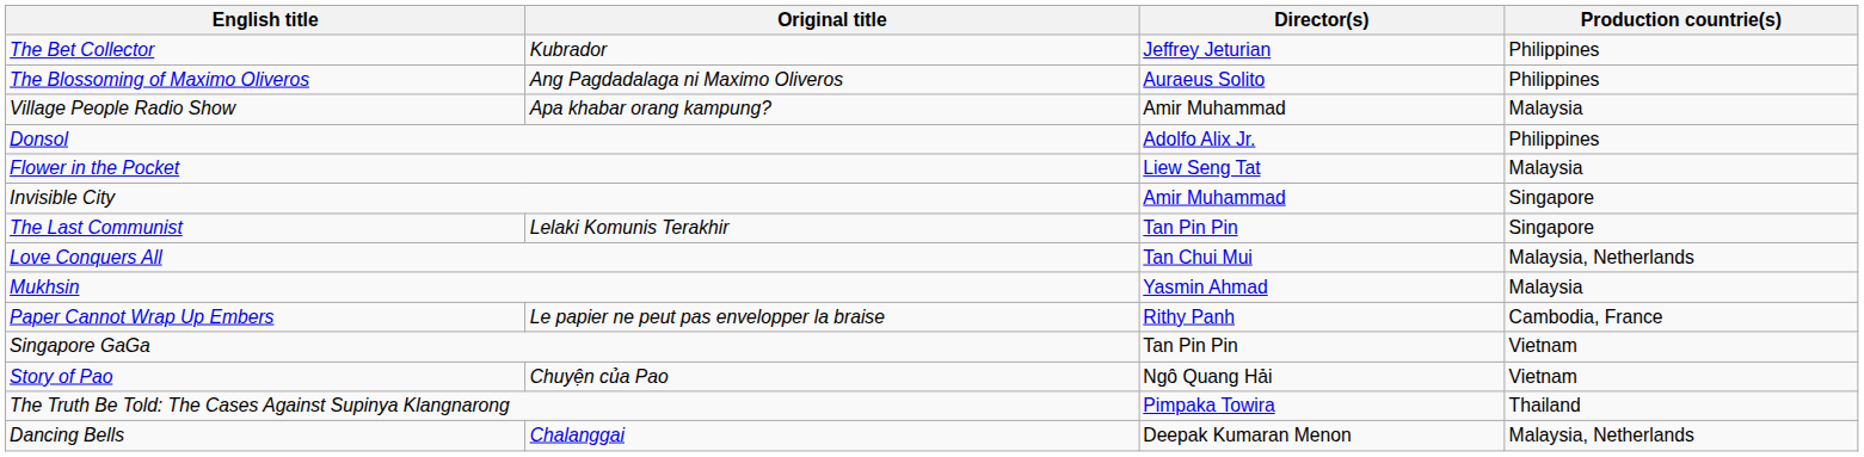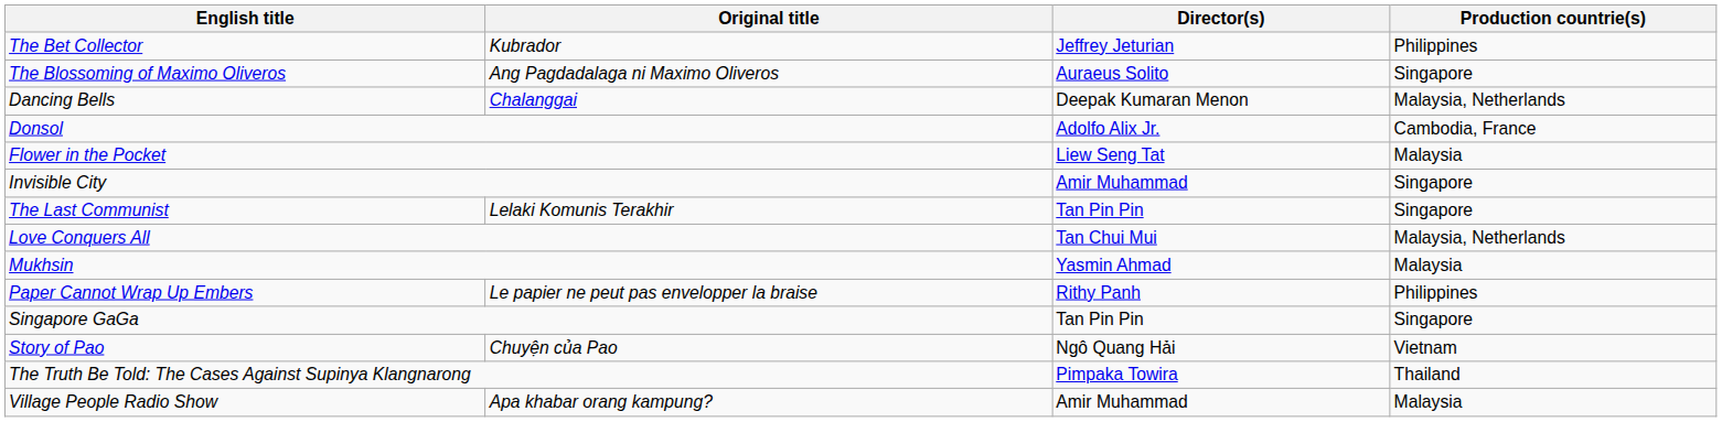The Blossoming of Maximo Oliveros | Production countrie(s): Philippines -> Singapore
rows swapped: Dancing Bells <-> Village People Radio Show
Donsol | Production countrie(s): Philippines -> Cambodia, France
Paper Cannot Wrap Up Embers | Production countrie(s): Cambodia, France -> Philippines
Singapore GaGa | Production countrie(s): Vietnam -> Singapore
